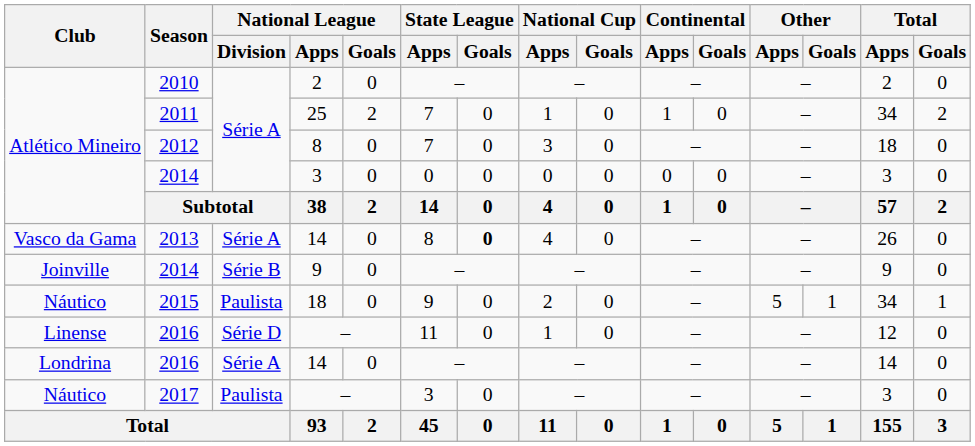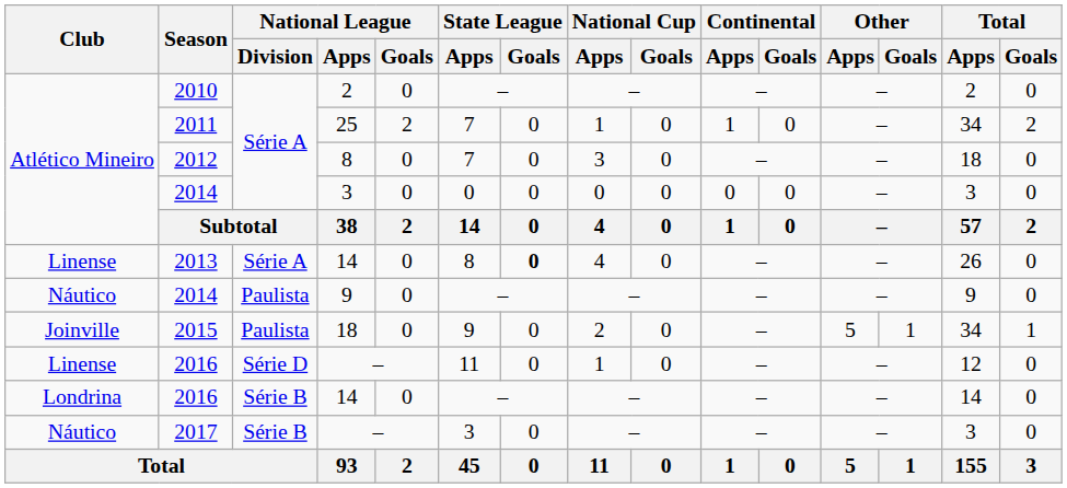2013 | Club: Vasco da Gama -> Linense
2014 / 9 | Club: Joinville -> Náutico
2014 / 9 | National League / Division: Série B -> Paulista
2015 | Club: Náutico -> Joinville
2016 / 14 | National League / Division: Série A -> Série B
2017 | National League / Division: Paulista -> Série B
